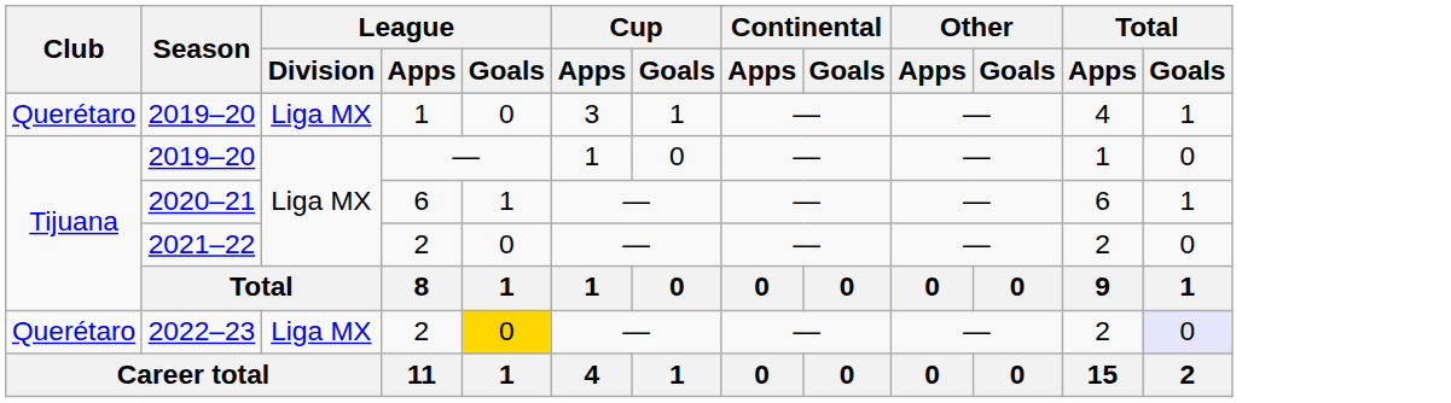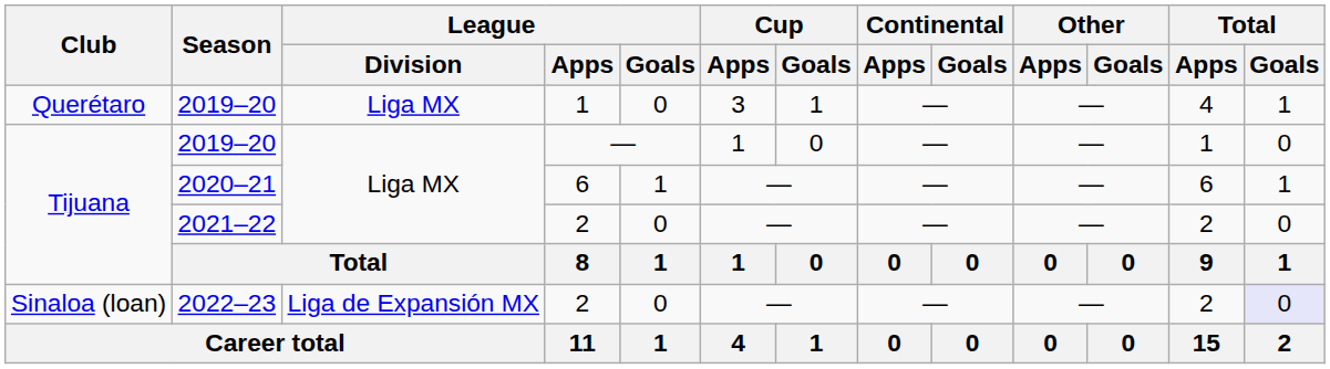2022–23 | Club: Querétaro -> Sinaloa (loan)
2022–23 | League / Division: Liga MX -> Liga de Expansión MX
2022–23 | League / Goals: gold background -> no background
